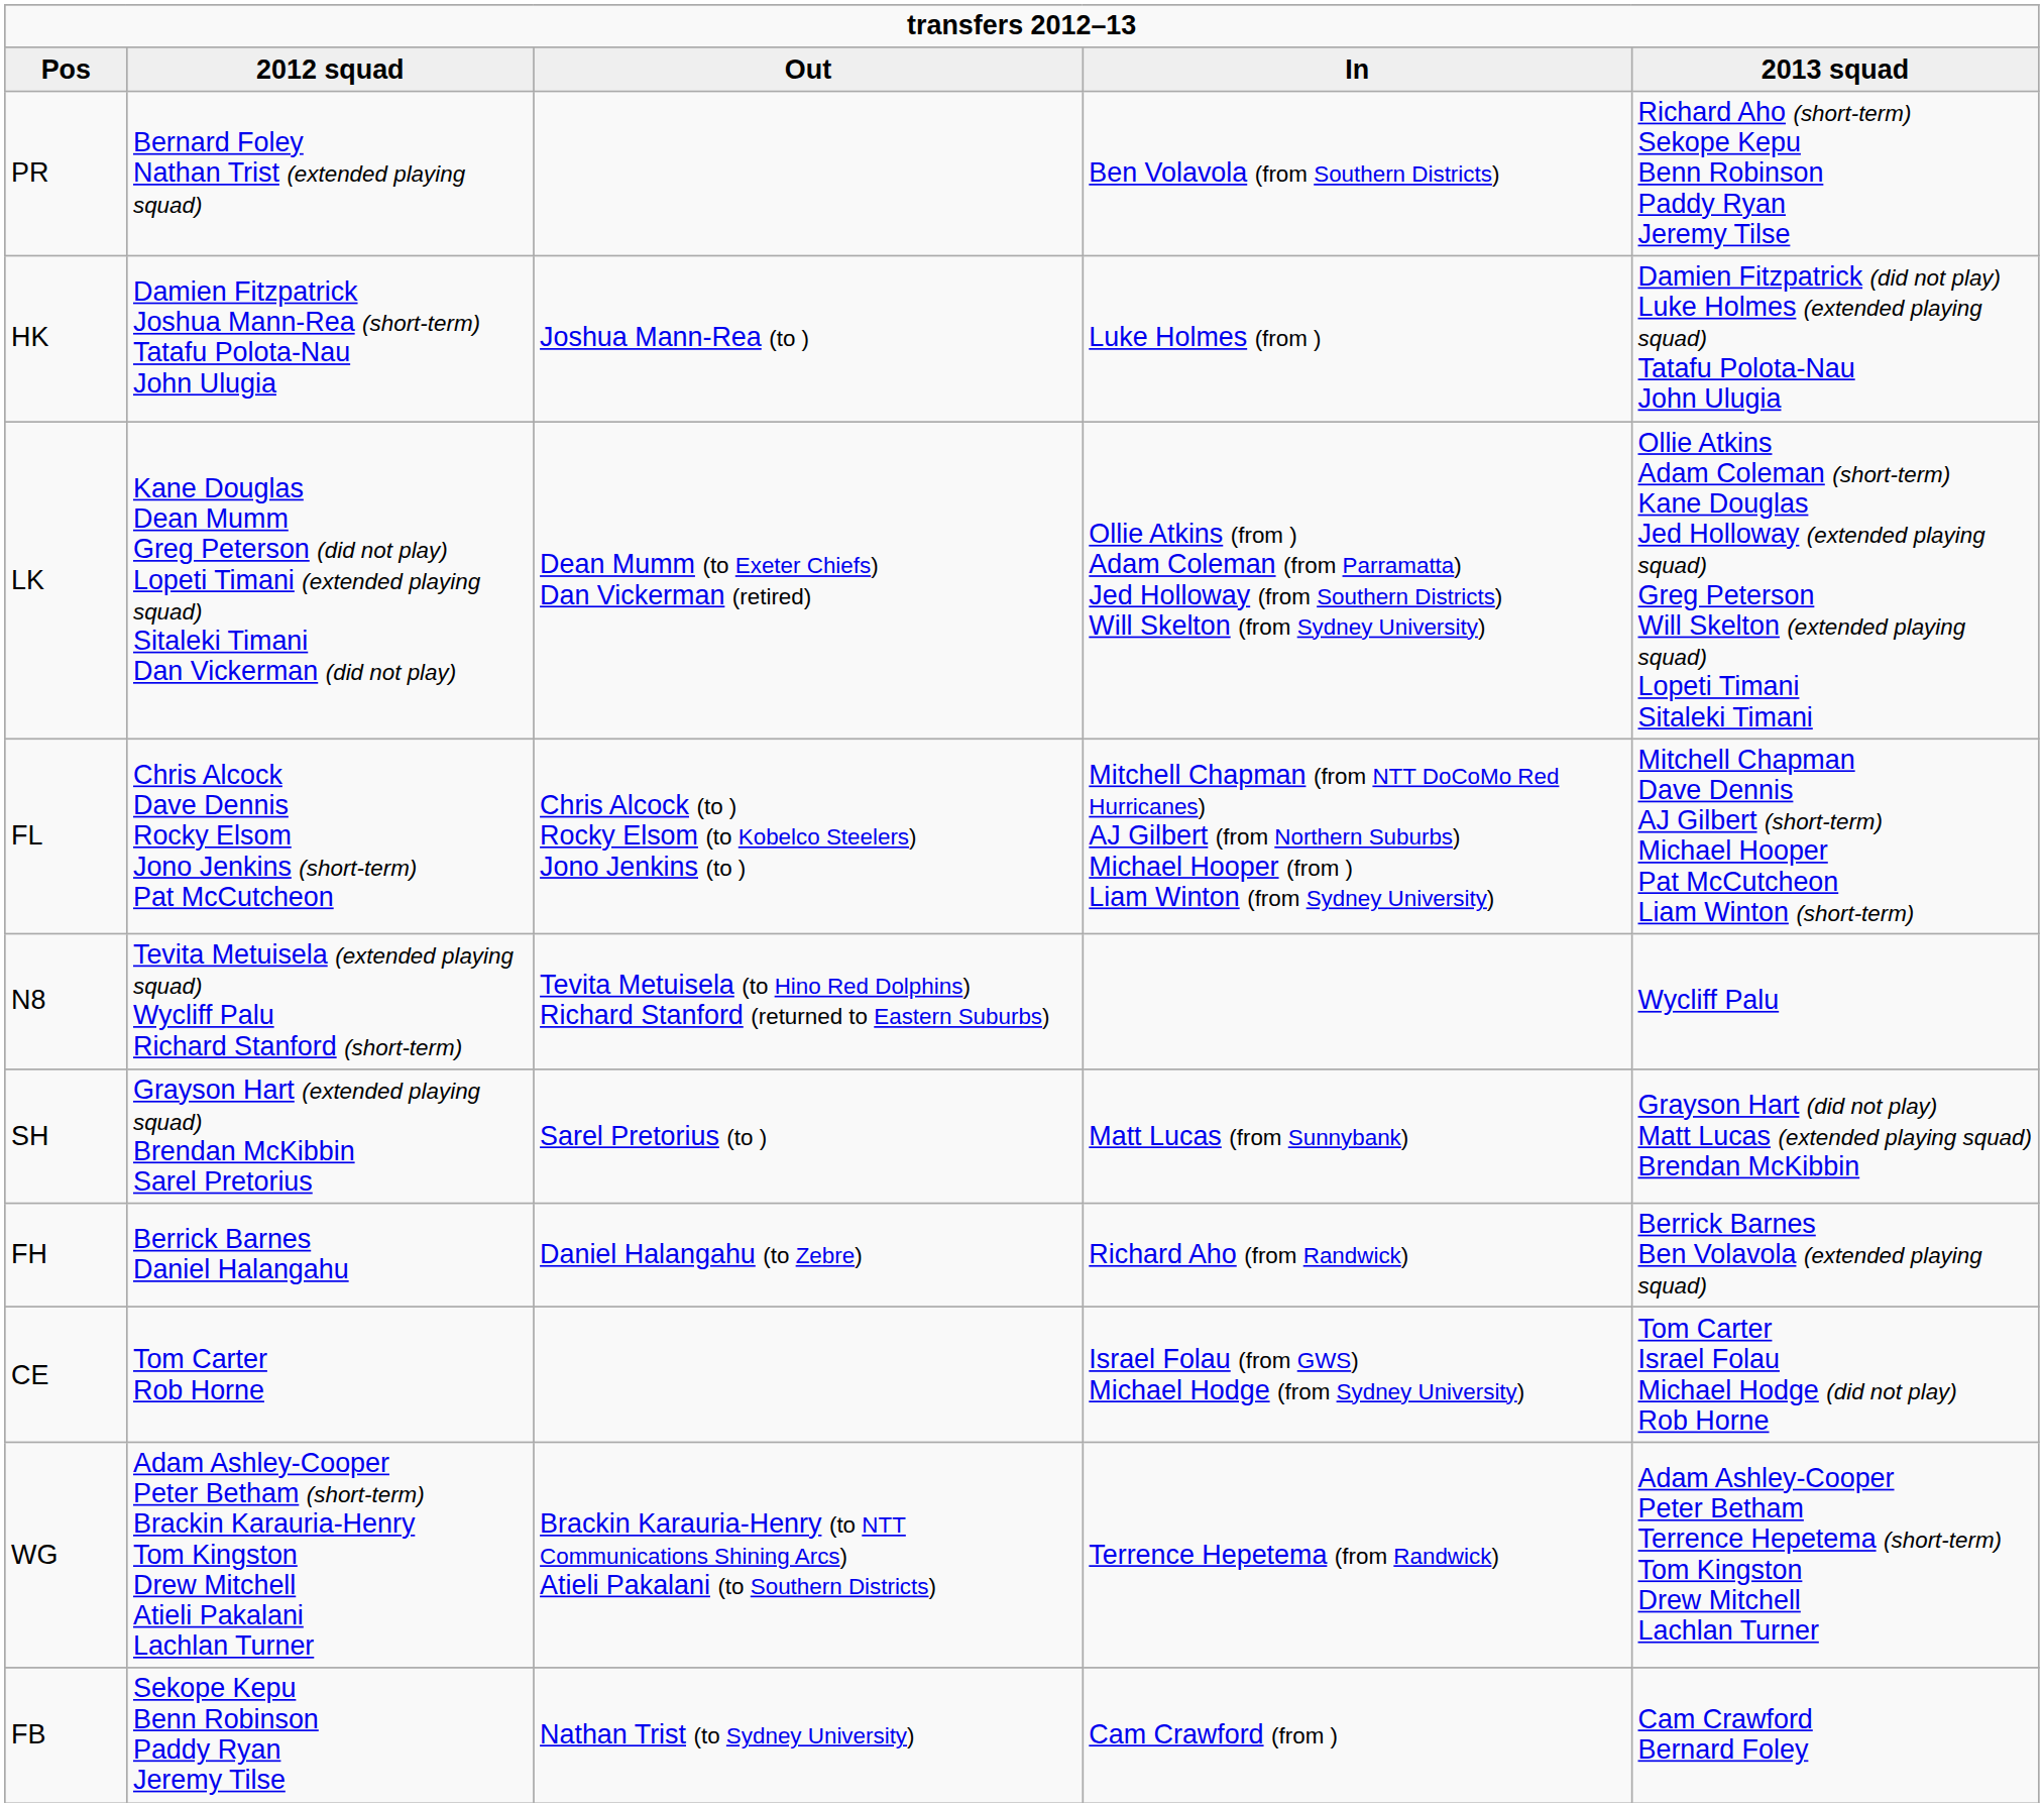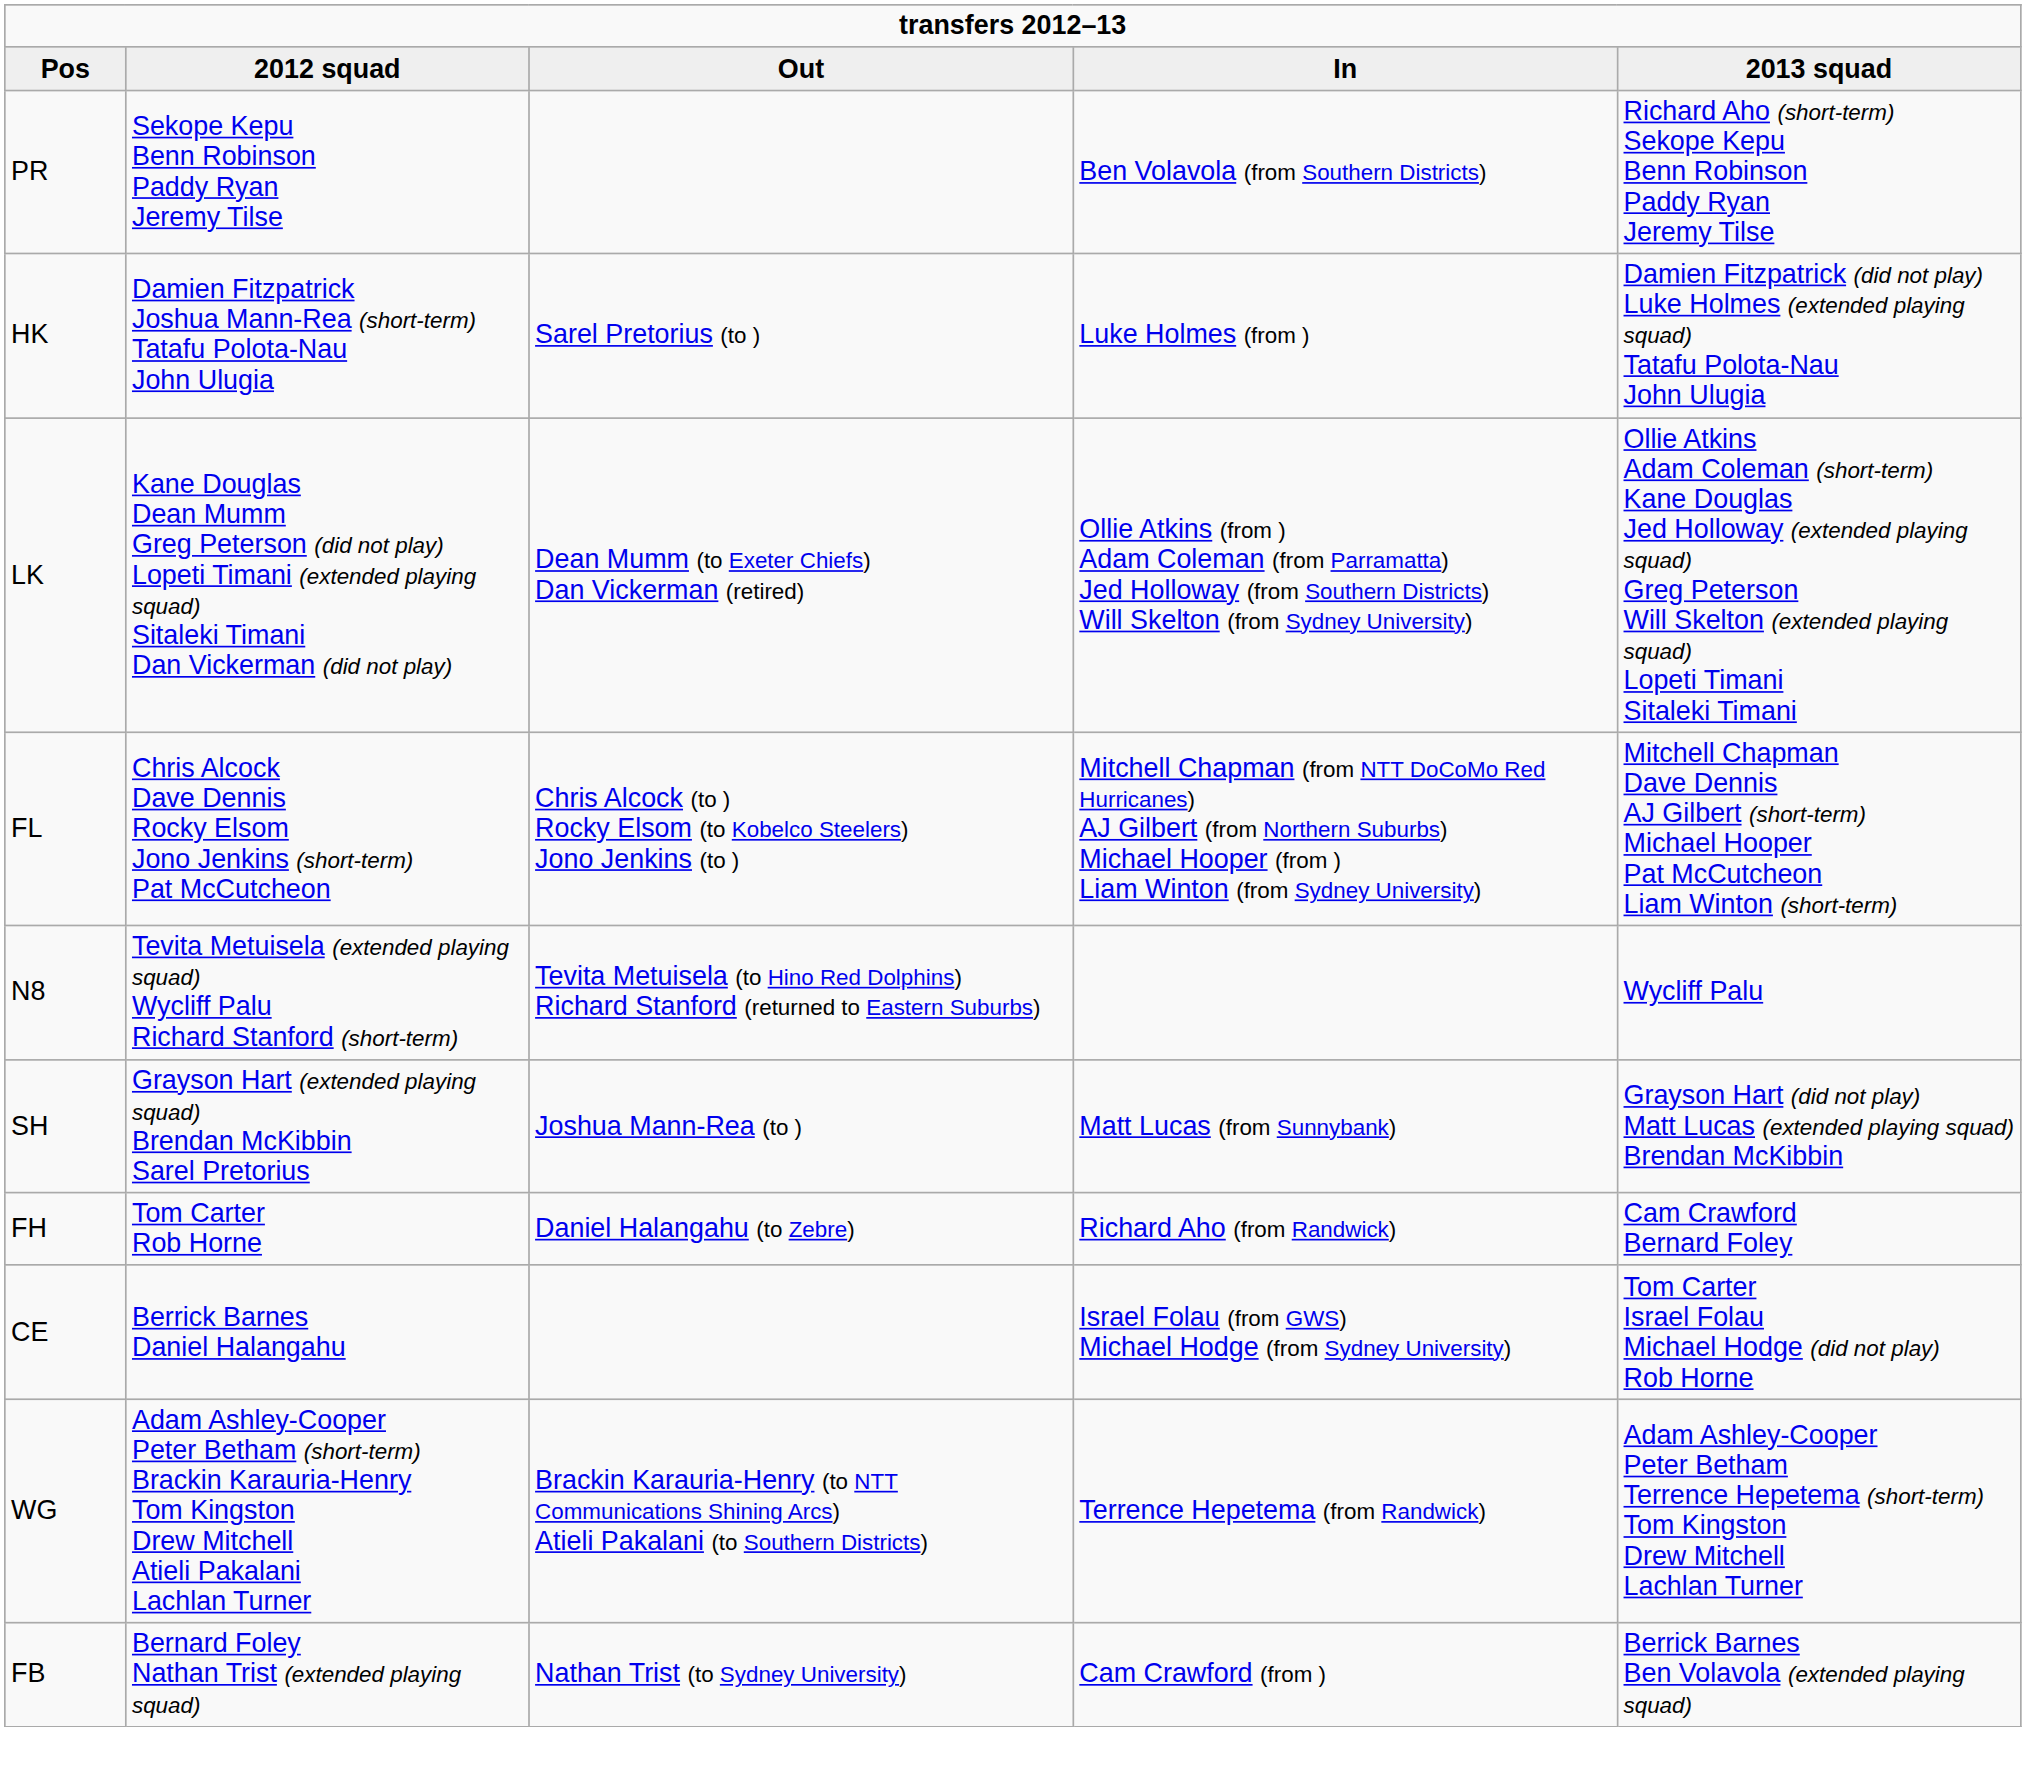PR | 2012 squad: Bernard Foley Nathan Trist (extended playing squad) -> Sekope Kepu Benn Robinson Paddy Ryan Jeremy Tilse
HK | Out: Joshua Mann-Rea (to ) -> Sarel Pretorius (to )
SH | Out: Sarel Pretorius (to ) -> Joshua Mann-Rea (to )
FH | 2012 squad: Berrick Barnes Daniel Halangahu -> Tom Carter Rob Horne
FH | 2013 squad: Berrick Barnes Ben Volavola (extended playing squad) -> Cam Crawford Bernard Foley
CE | 2012 squad: Tom Carter Rob Horne -> Berrick Barnes Daniel Halangahu
FB | 2012 squad: Sekope Kepu Benn Robinson Paddy Ryan Jeremy Tilse -> Bernard Foley Nathan Trist (extended playing squad)
FB | 2013 squad: Cam Crawford Bernard Foley -> Berrick Barnes Ben Volavola (extended playing squad)
